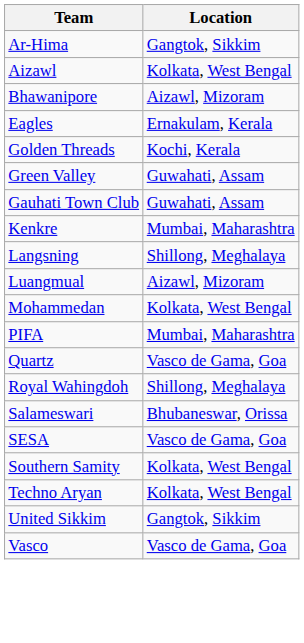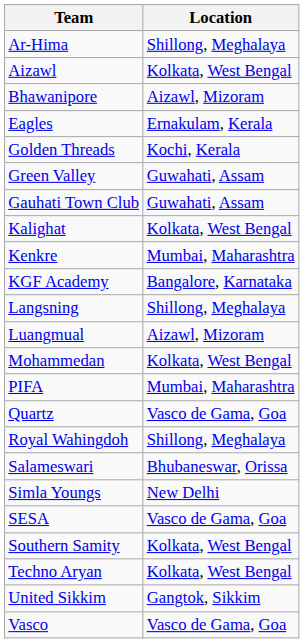Ar-Hima | Location: Gangtok, Sikkim -> Shillong, Meghalaya
+ row: Kalighat | Kolkata, West Bengal
+ row: KGF Academy | Bangalore, Karnataka
+ row: Simla Youngs | New Delhi
